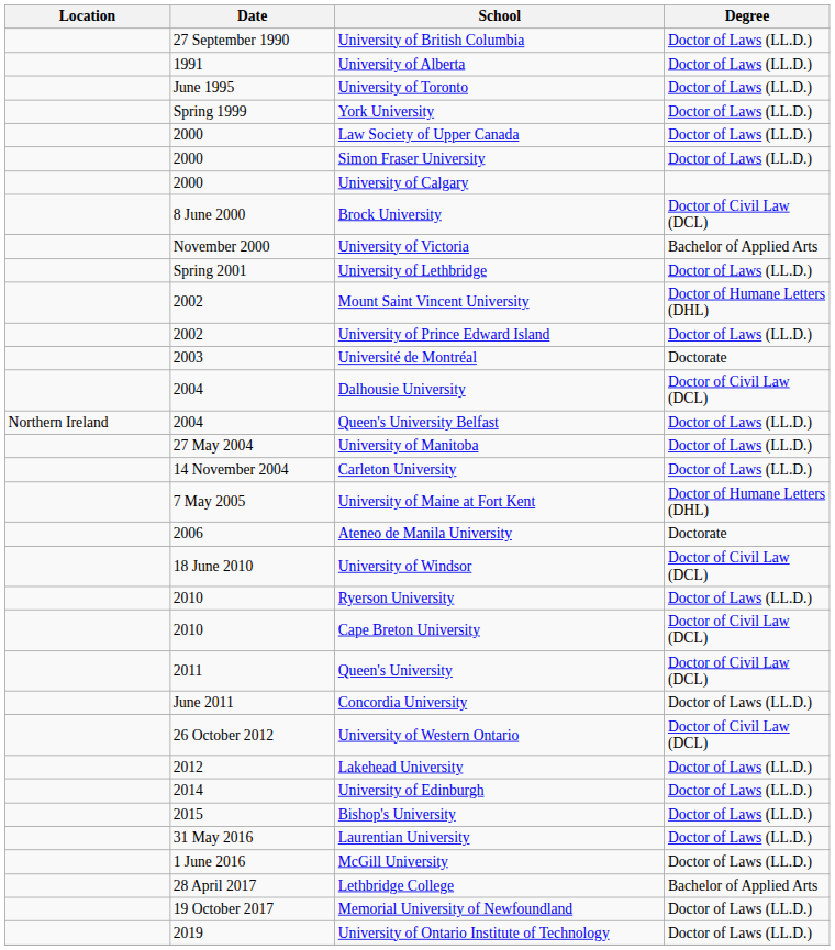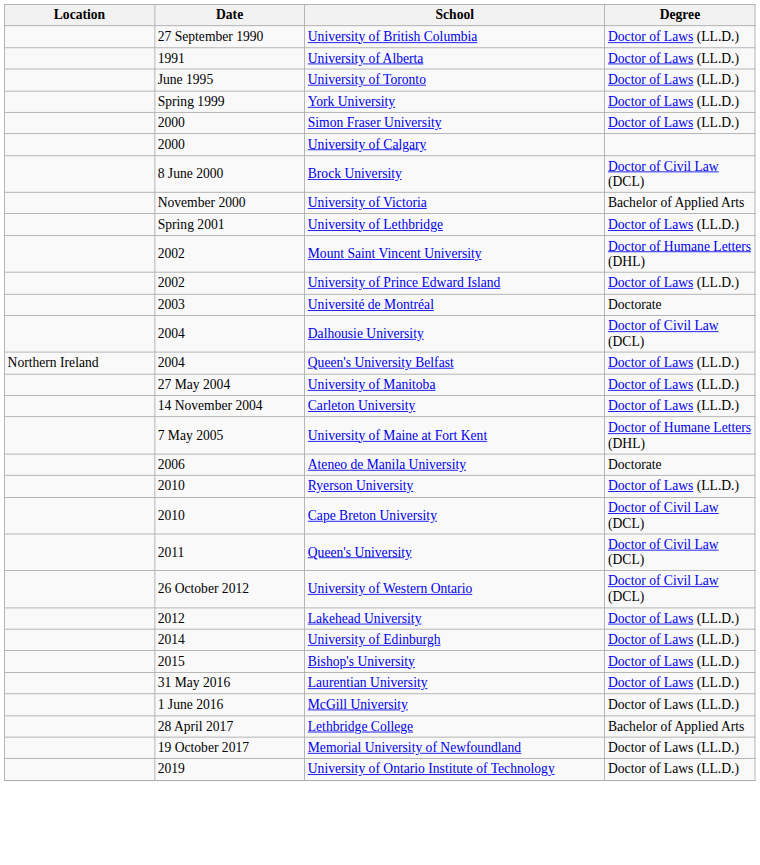- row: 2000 | Law Society of Upper Canada | Doctor of Laws (LL.D.)
- row: 18 June 2010 | University of Windsor | Doctor of Civil Law (DCL)
- row: June 2011 | Concordia University | Doctor of Laws (LL.D.)
